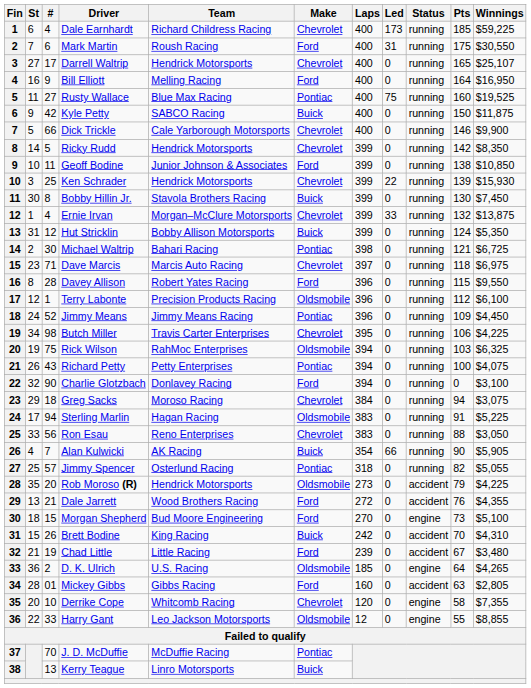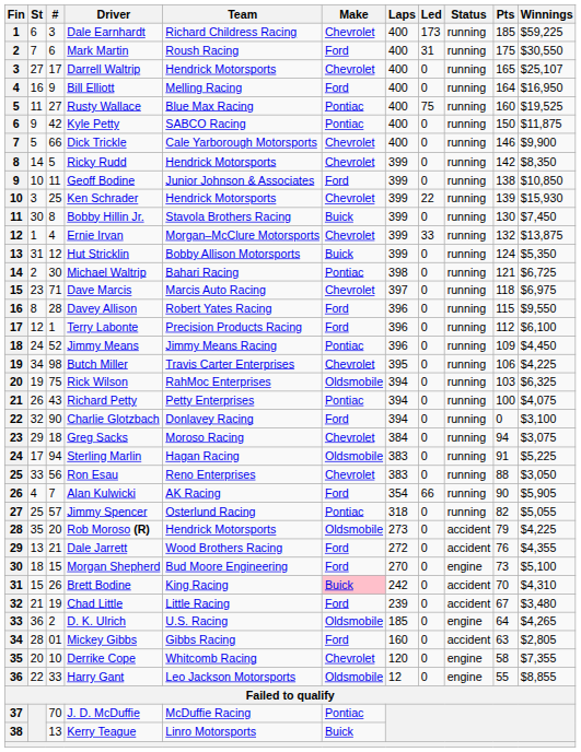Dale Earnhardt | #: 4 -> 3
Kyle Petty | Make: Buick -> Pontiac
Terry Labonte | Make: Oldsmobile -> Ford
Alan Kulwicki | Make: Buick -> Ford
Brett Bodine | Make: no background -> pink background
